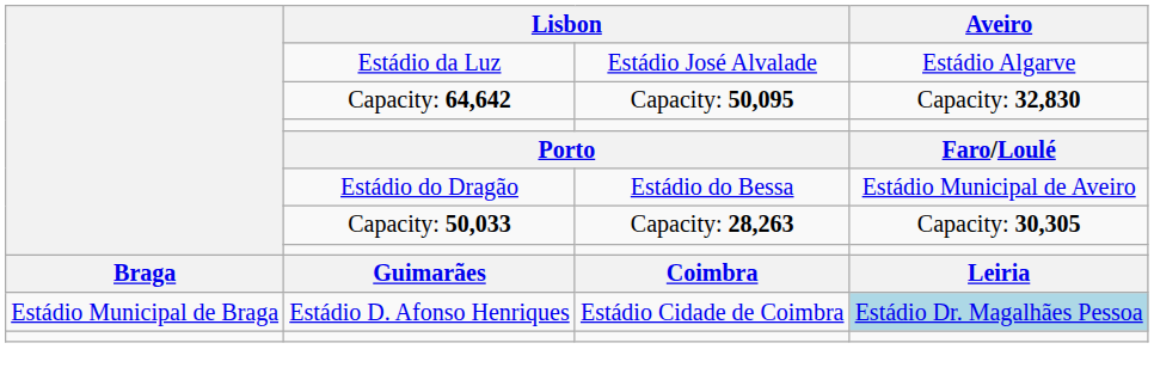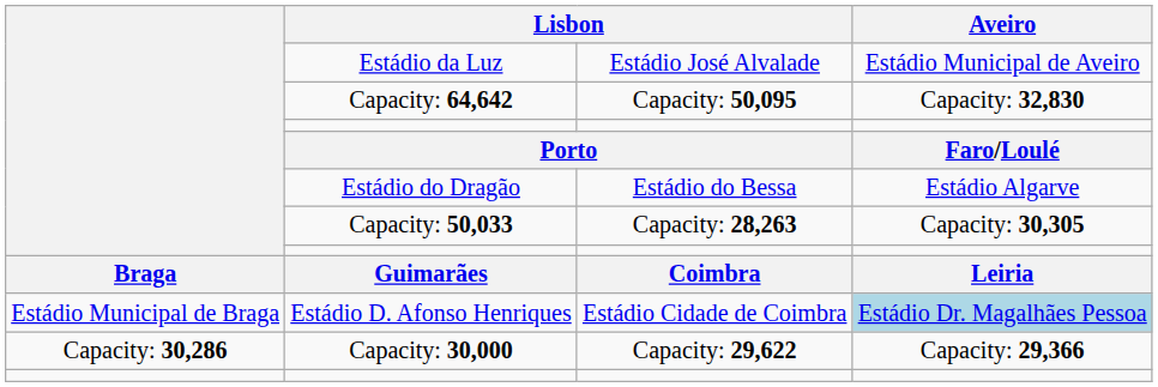Estádio da Luz | Aveiro: Estádio Algarve -> Estádio Municipal de Aveiro
Estádio do Dragão | Aveiro: Estádio Municipal de Aveiro -> Estádio Algarve
+ row: Capacity: 30,286 | Capacity: 30,000 | Capacity: 29,622 | Capacity: 29,366
